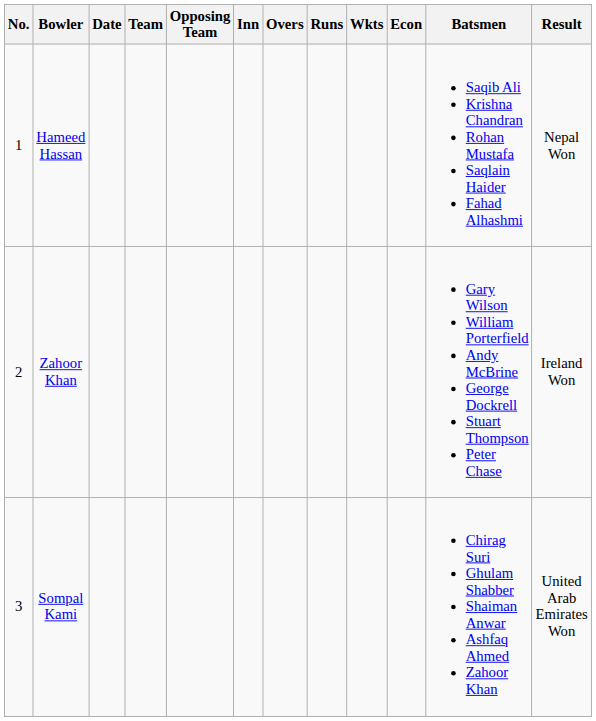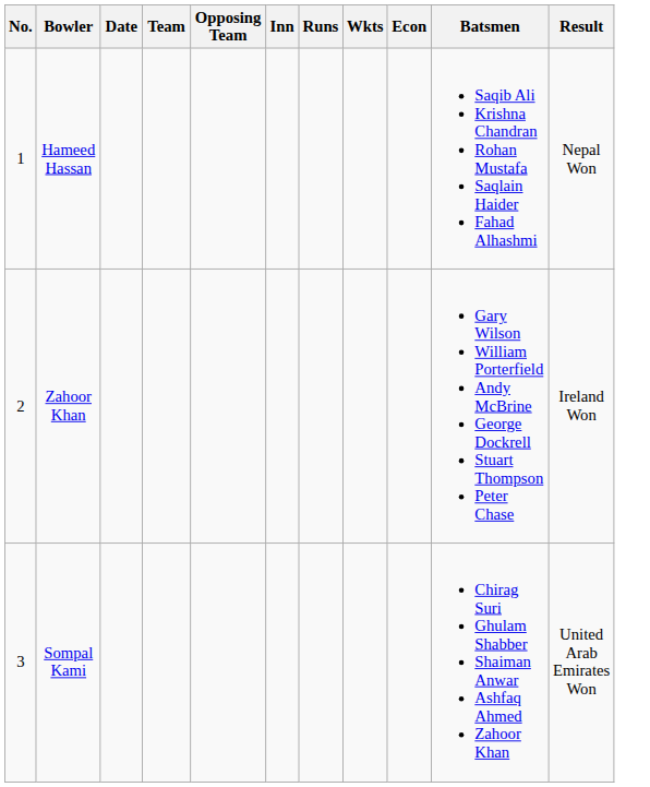- column: Overs
